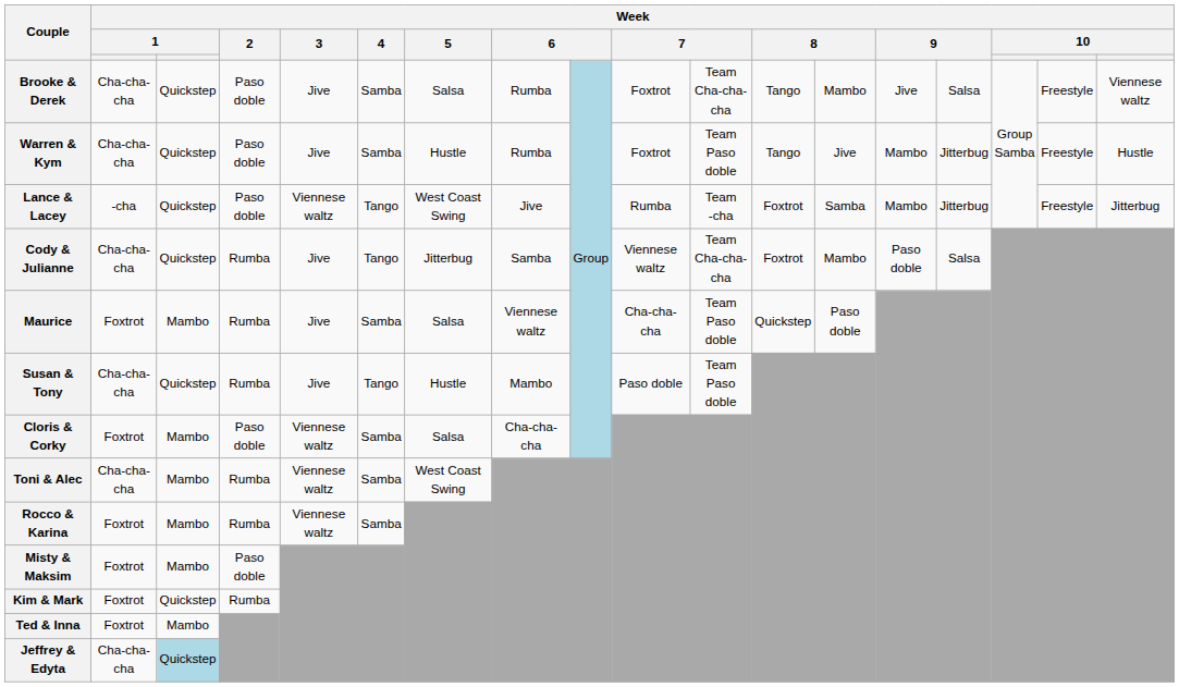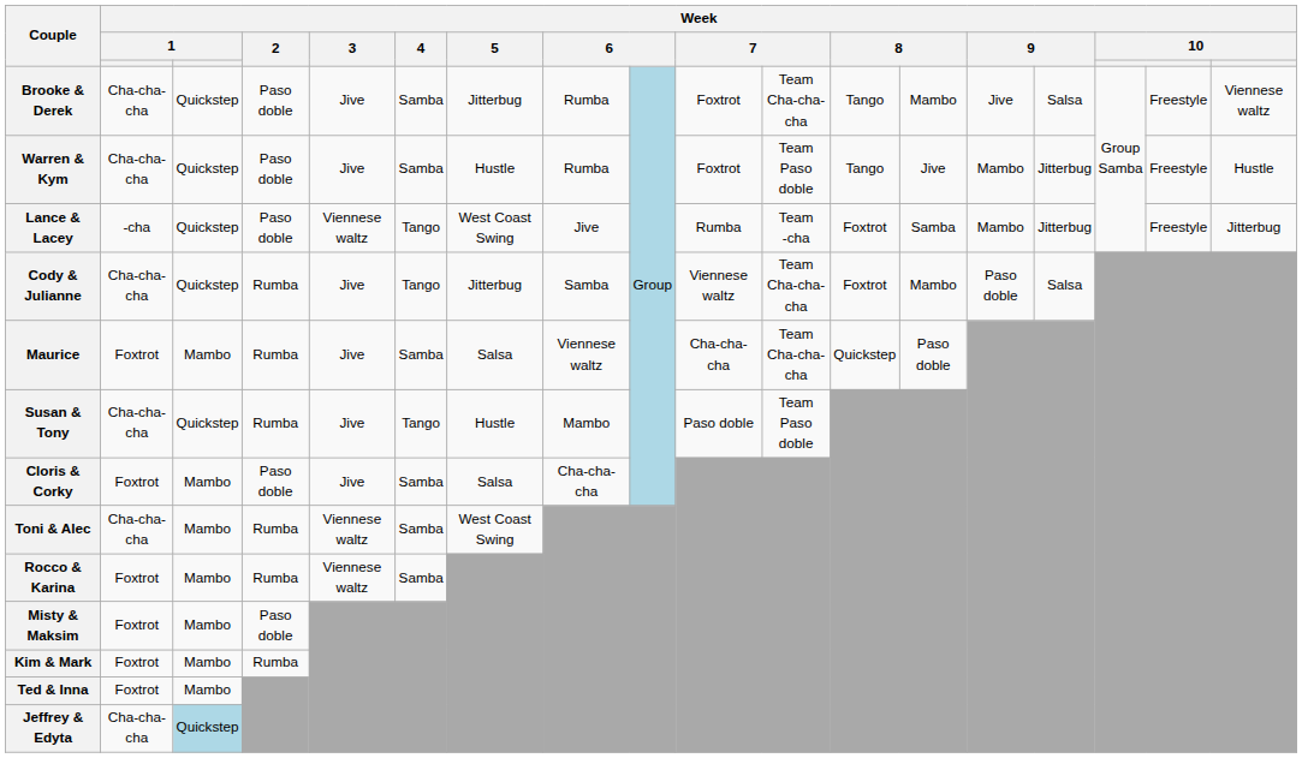Brooke & Derek | Week / 5: Salsa -> Jitterbug
Maurice | column 11: Team Paso doble -> Team Cha-cha-cha
Cloris & Corky | Week / 3: Viennese waltz -> Jive
Kim & Mark | column 3: Quickstep -> Mambo
